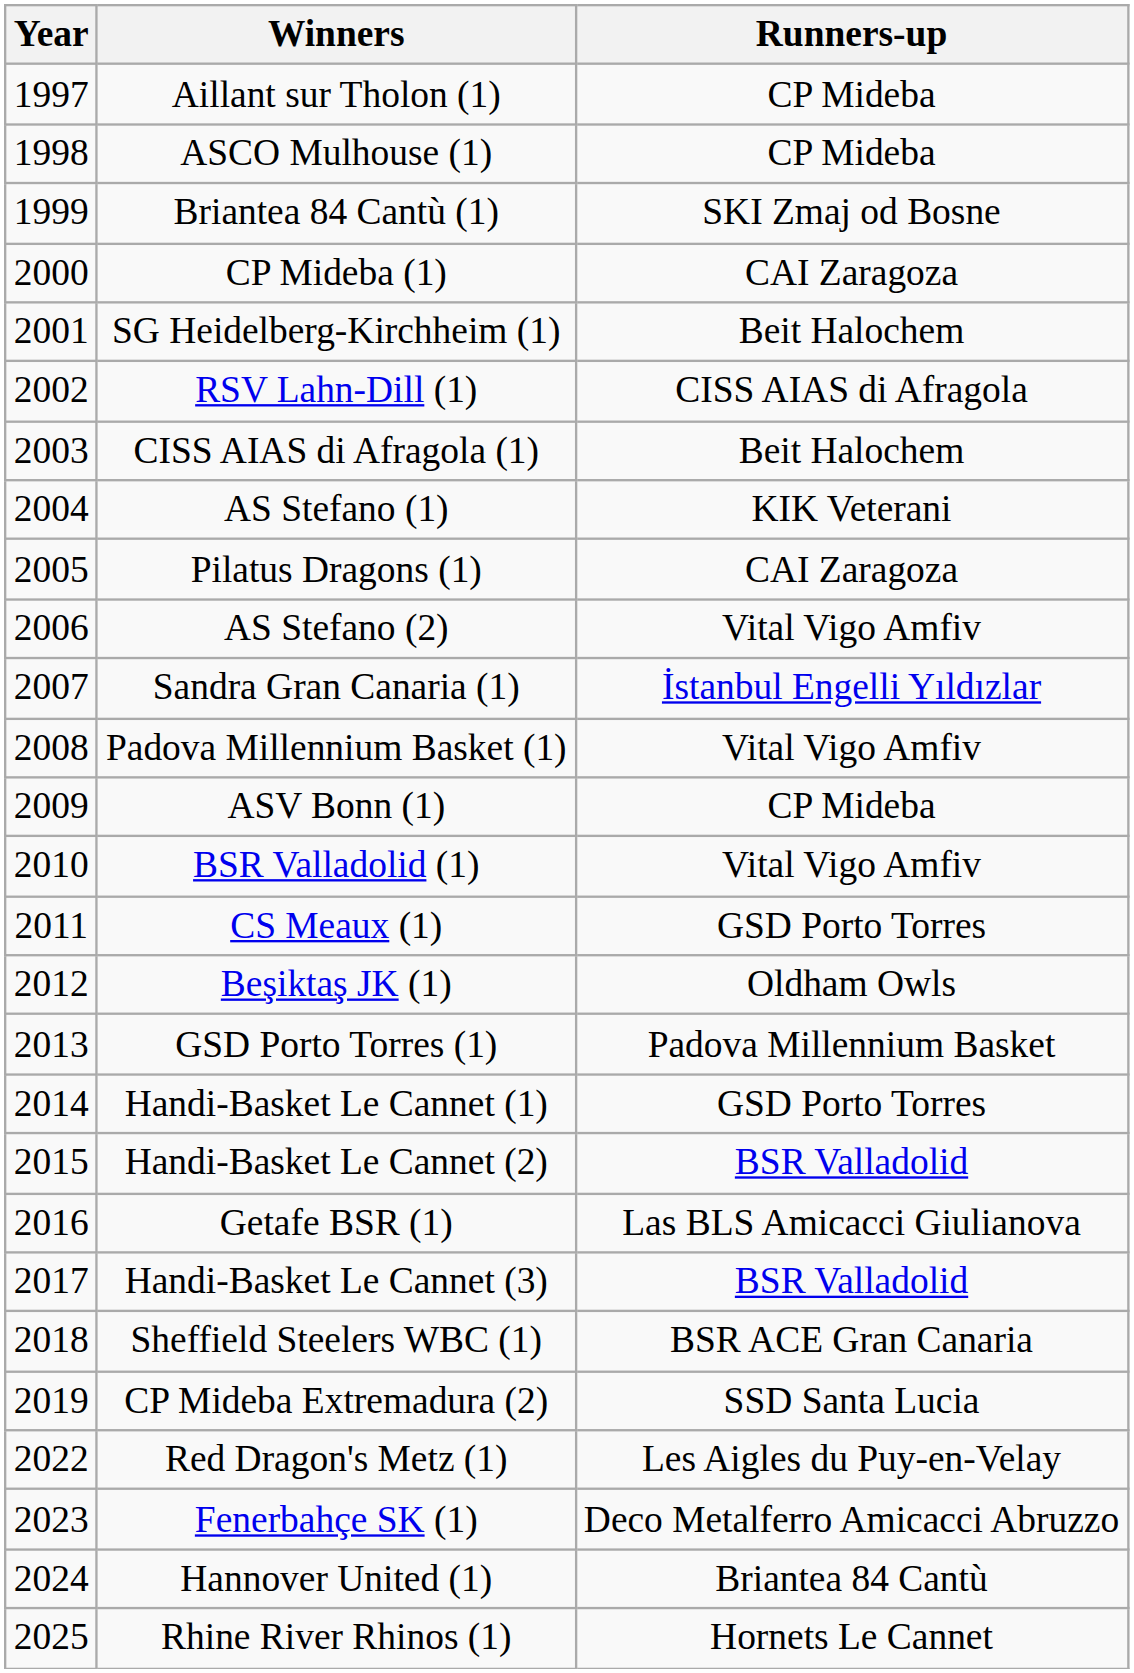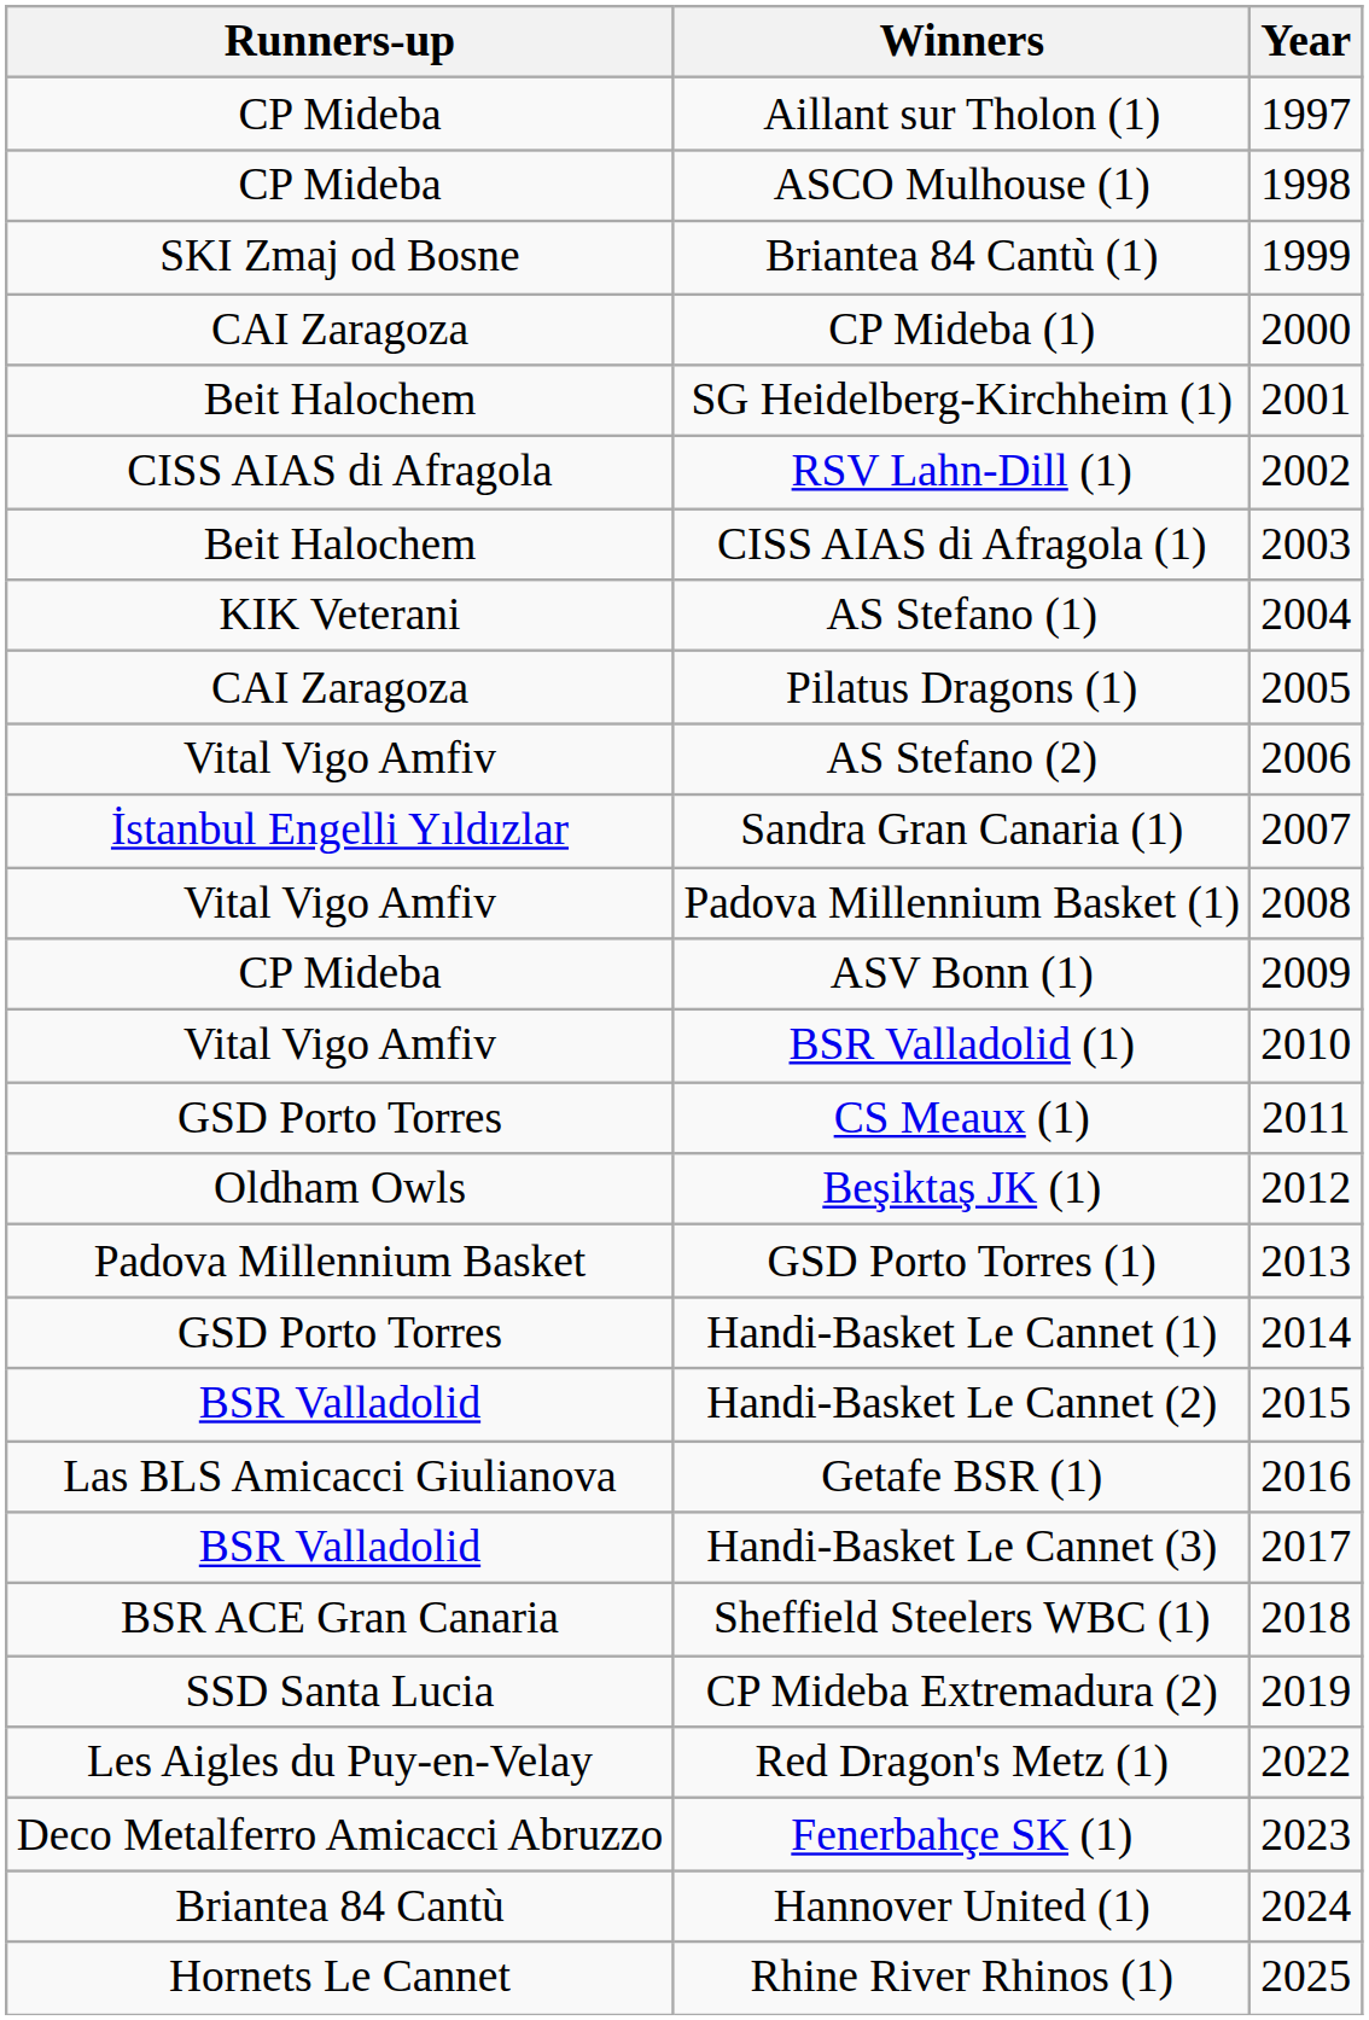columns swapped: Year <-> Runners-up
